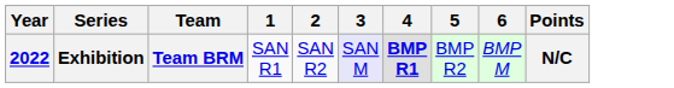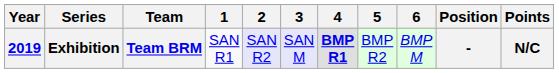+ column: Position | -
Exhibition | Year: 2022 -> 2019
Exhibition | 2: no background -> lavender background
